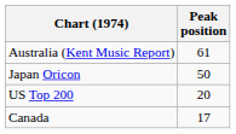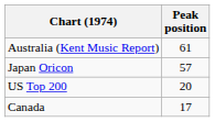Japan Oricon | Peak position: 50 -> 57
